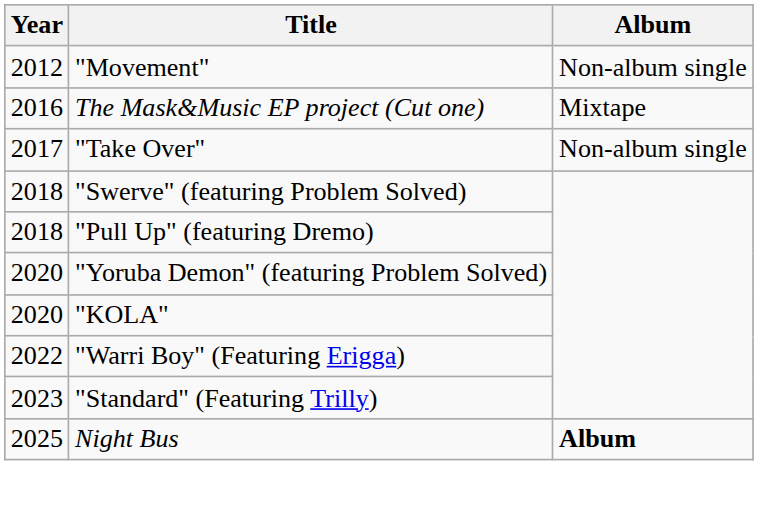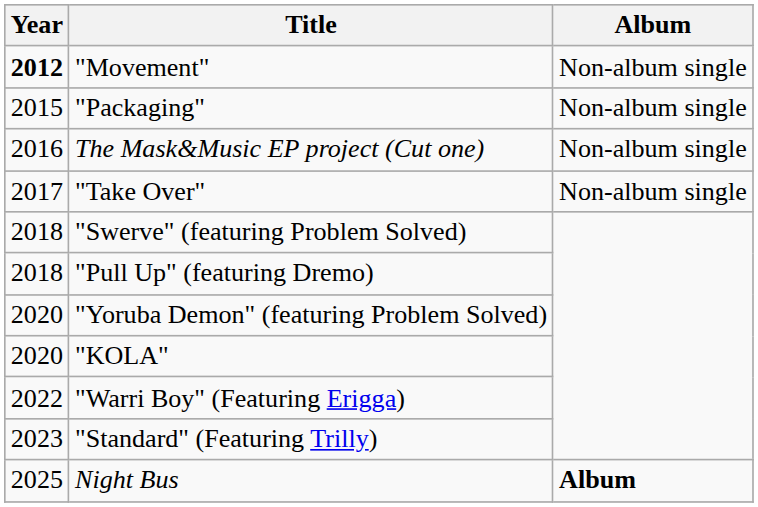"Movement" | Year: normal -> bold
+ row: 2015 | "Packaging" | Non-album single
The Mask&Music EP project (Cut one) | Album: Mixtape -> Non-album single
